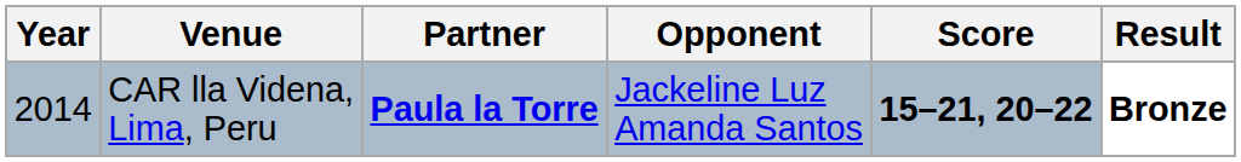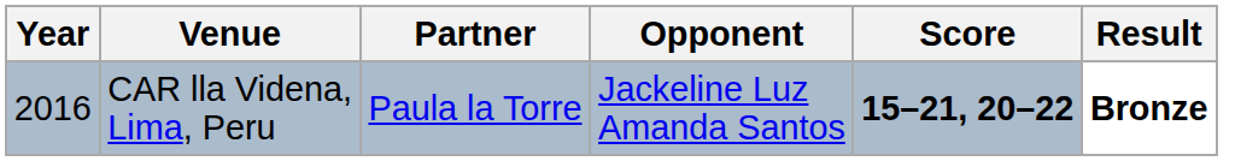CAR lla Videna, Lima, Peru | Year: 2014 -> 2016
CAR lla Videna, Lima, Peru | Partner: bold -> normal
